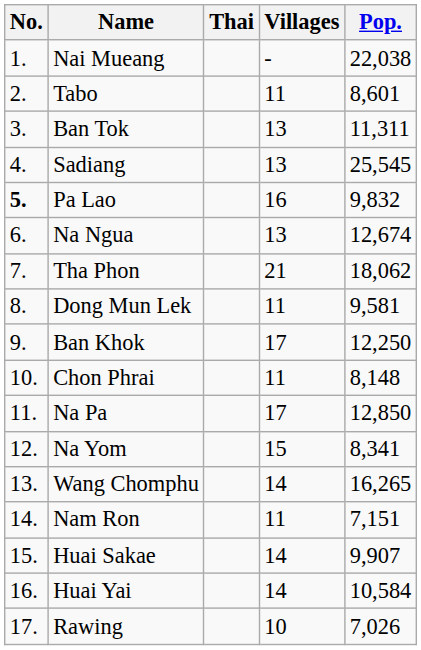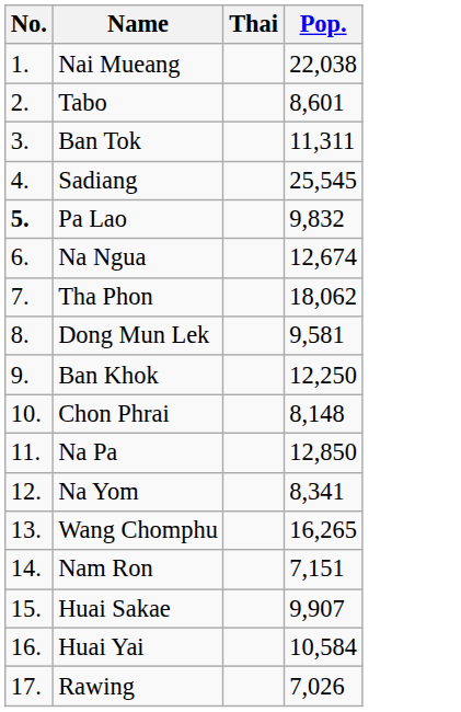- column: Villages | - | 11 | 13 | 13 | 16 | 13 | 21 | 11 | 17 | 11 | 17 | 15 | 14 | 11 | 14 | 14 | 10
